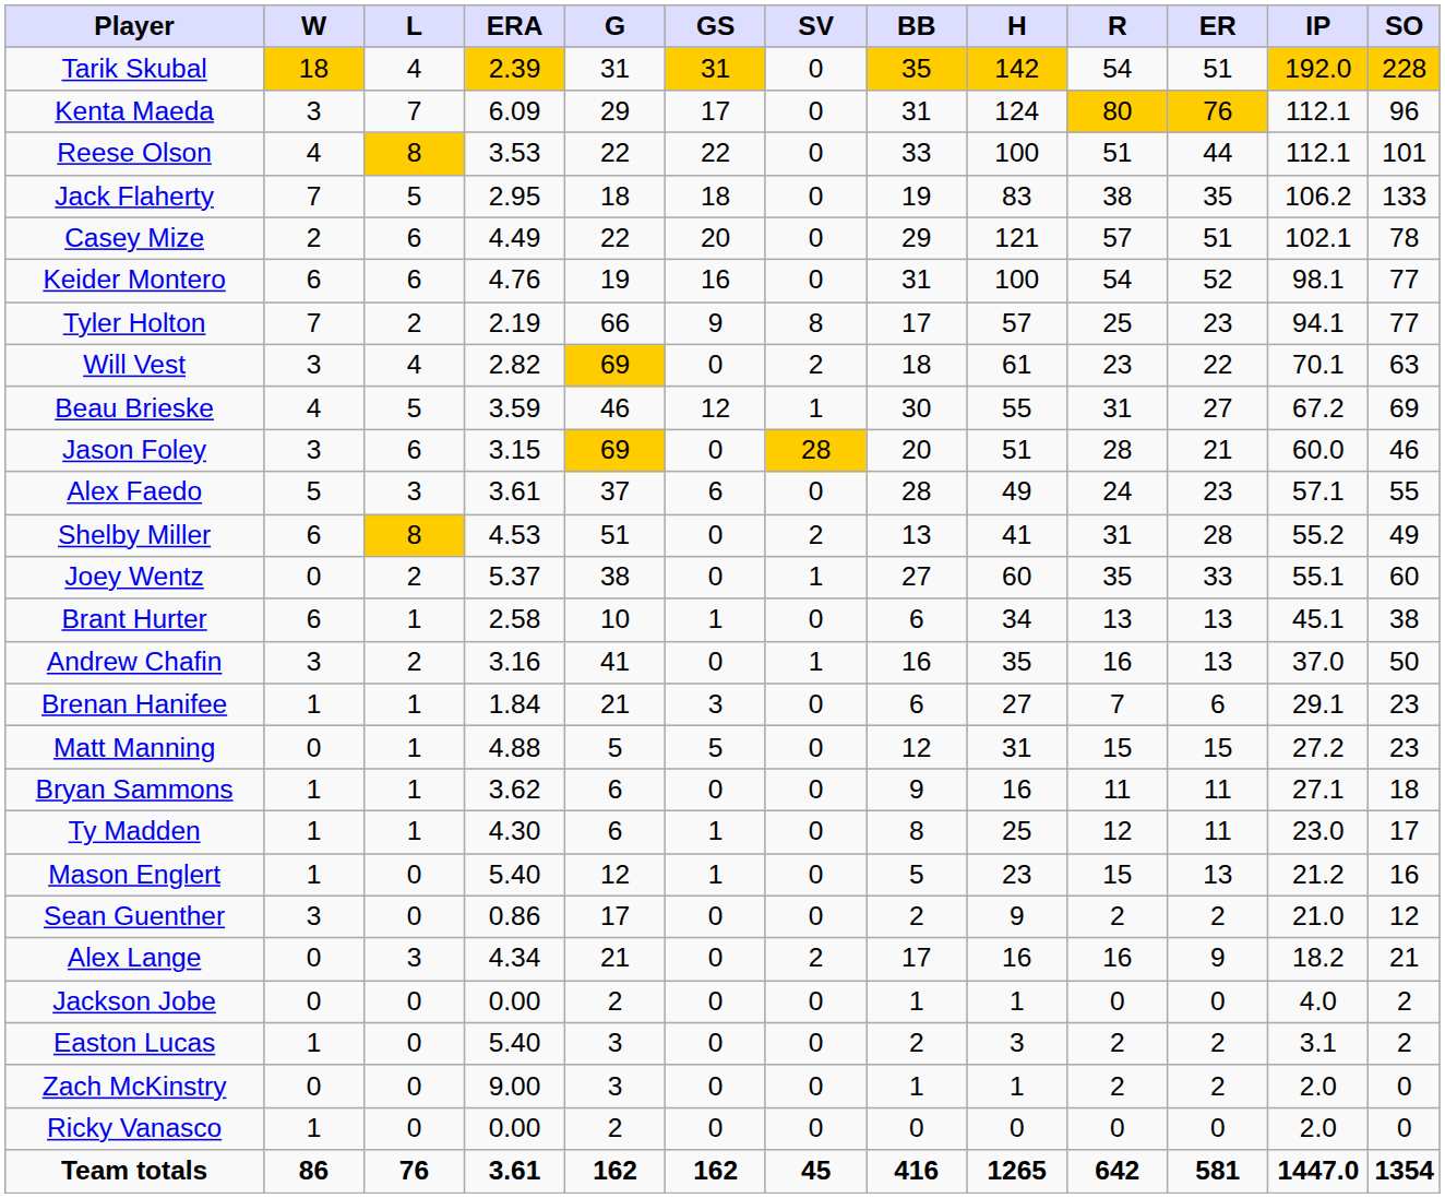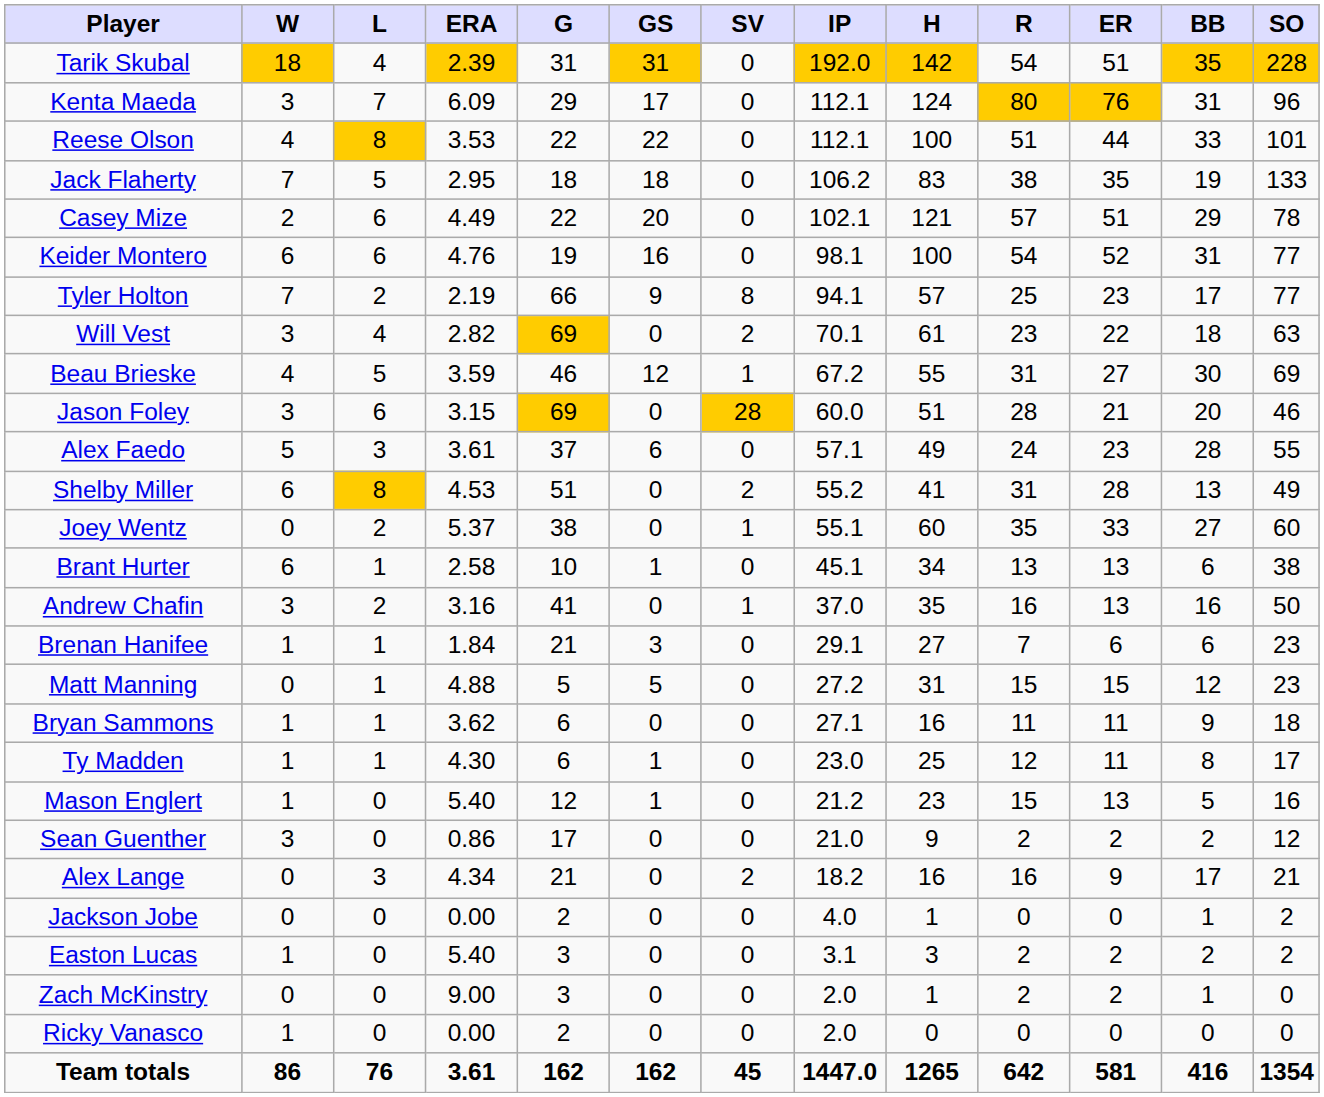columns swapped: IP <-> BB
